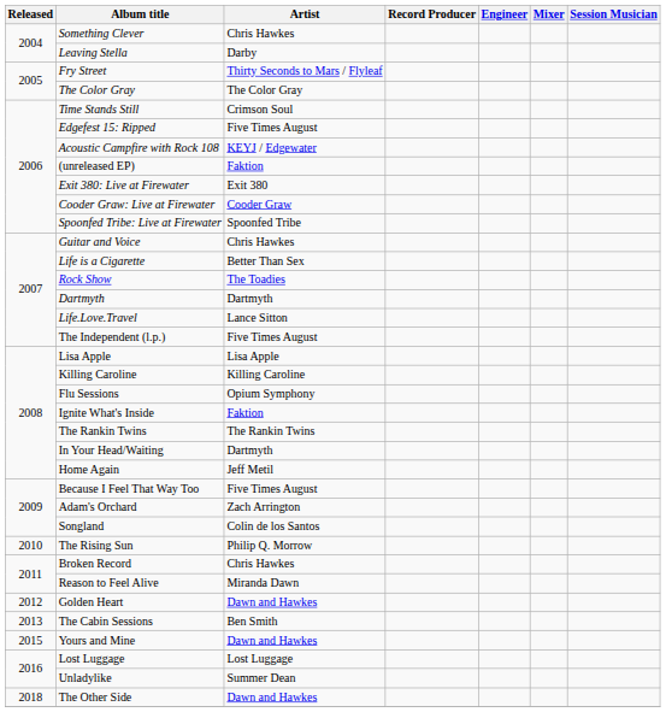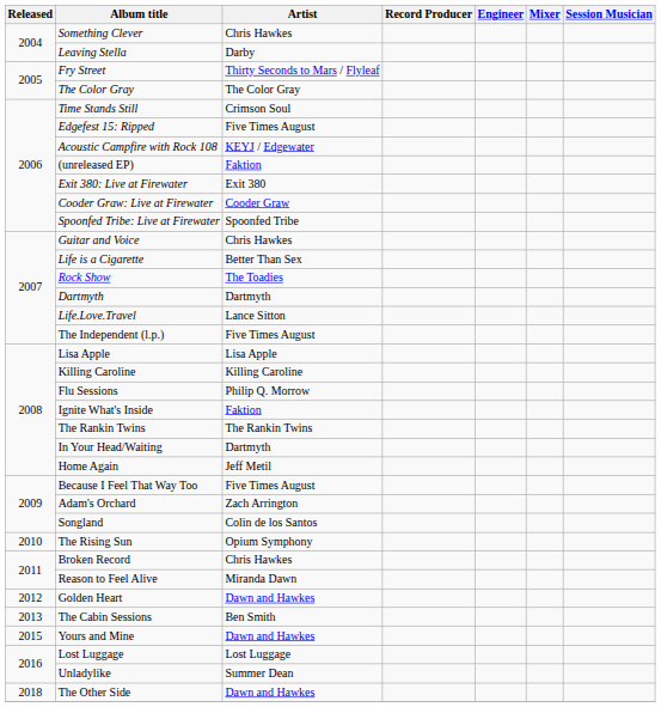Flu Sessions | Artist: Opium Symphony -> Philip Q. Morrow
The Rising Sun | Artist: Philip Q. Morrow -> Opium Symphony
